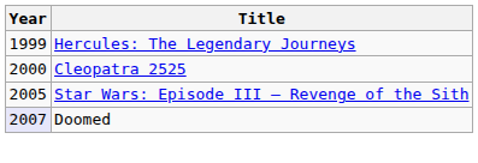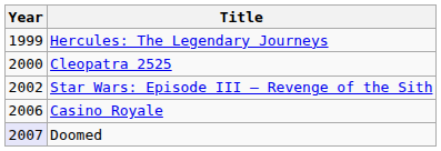Star Wars: Episode III – Revenge of the Sith | Year: 2005 -> 2002
+ row: 2006 | Casino Royale
